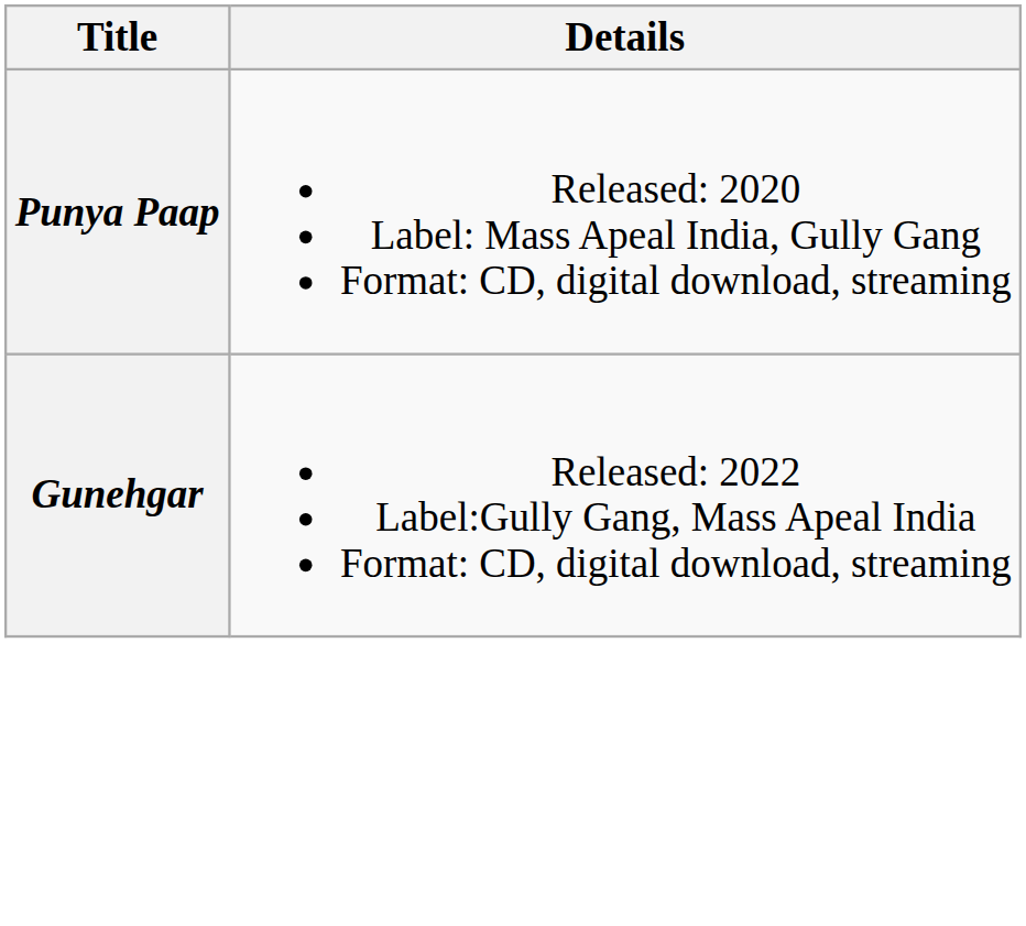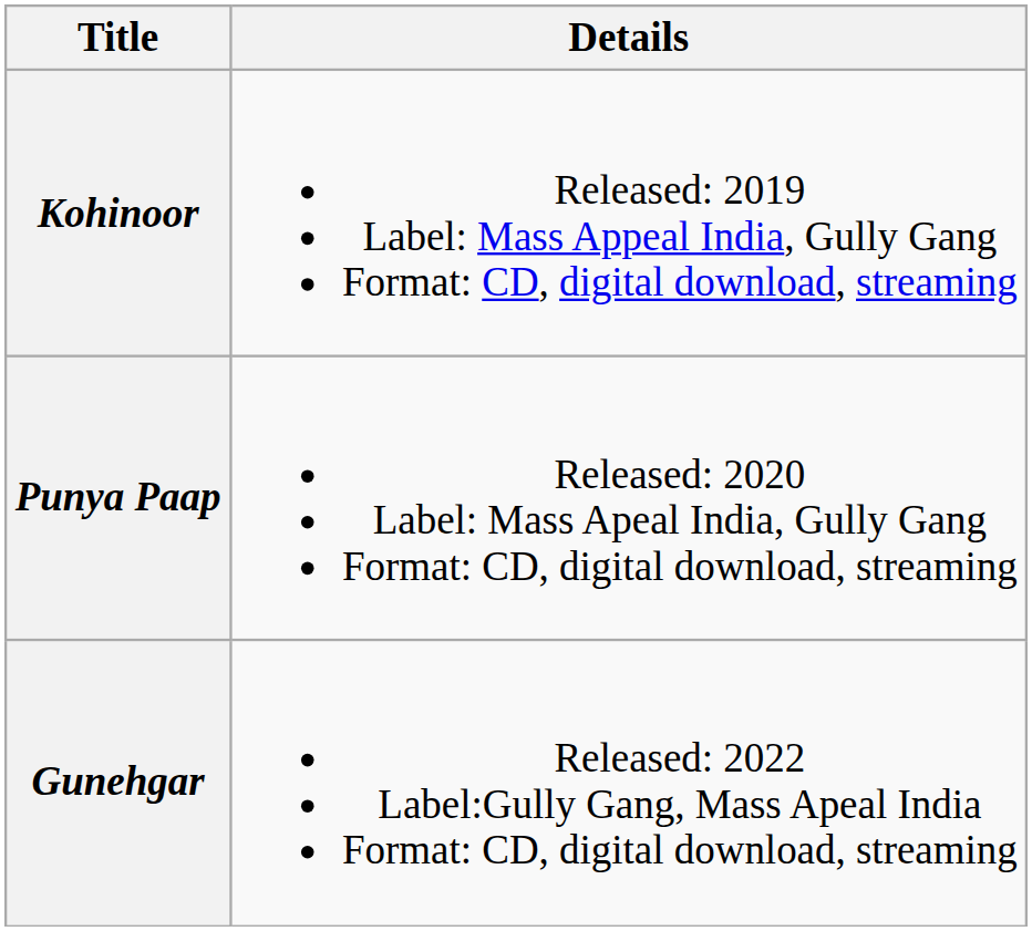+ row: Kohinoor | Released: 2019 Label: Mass Appeal India, Gully Gang Format: CD, digital download, streaming
